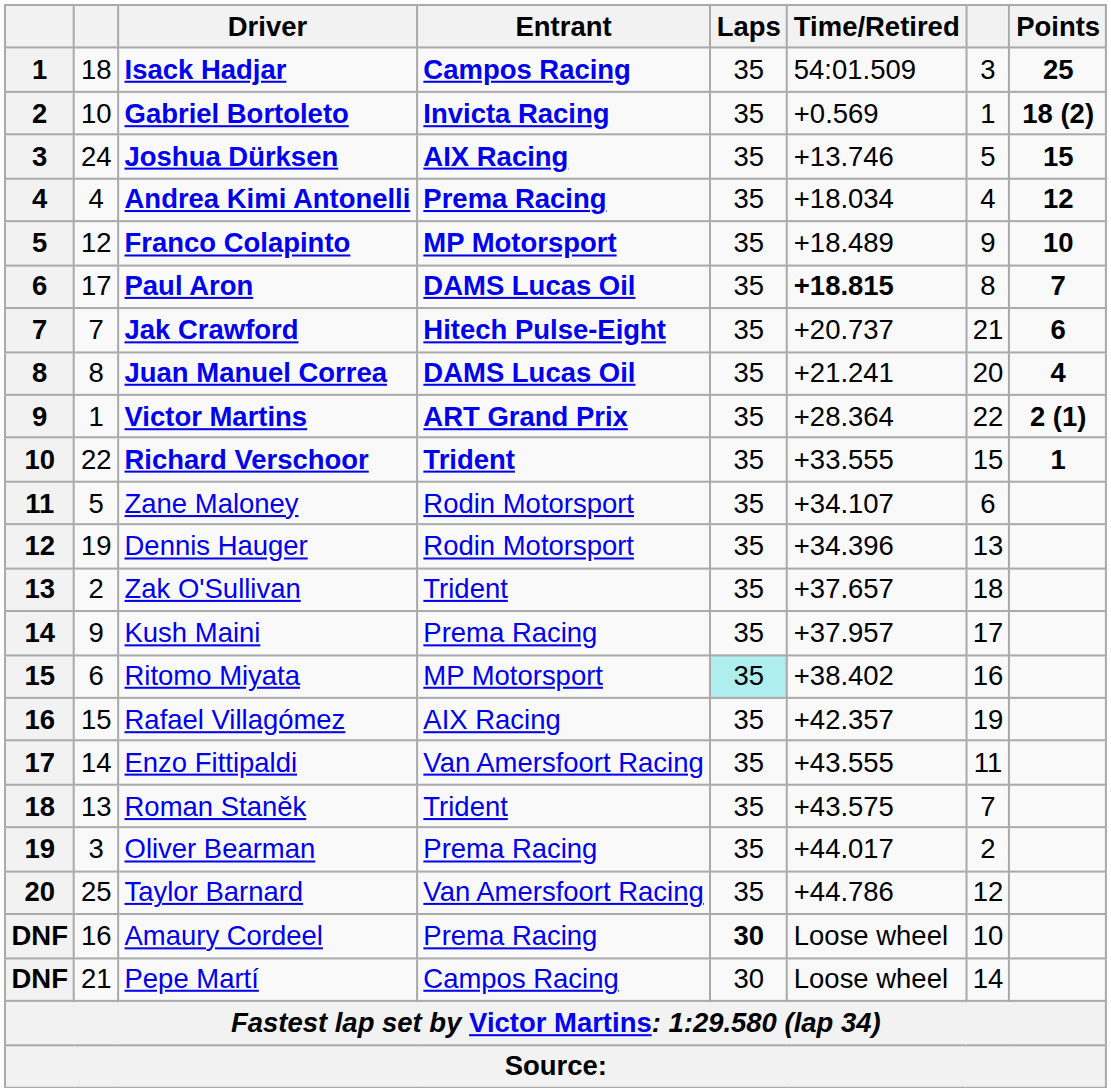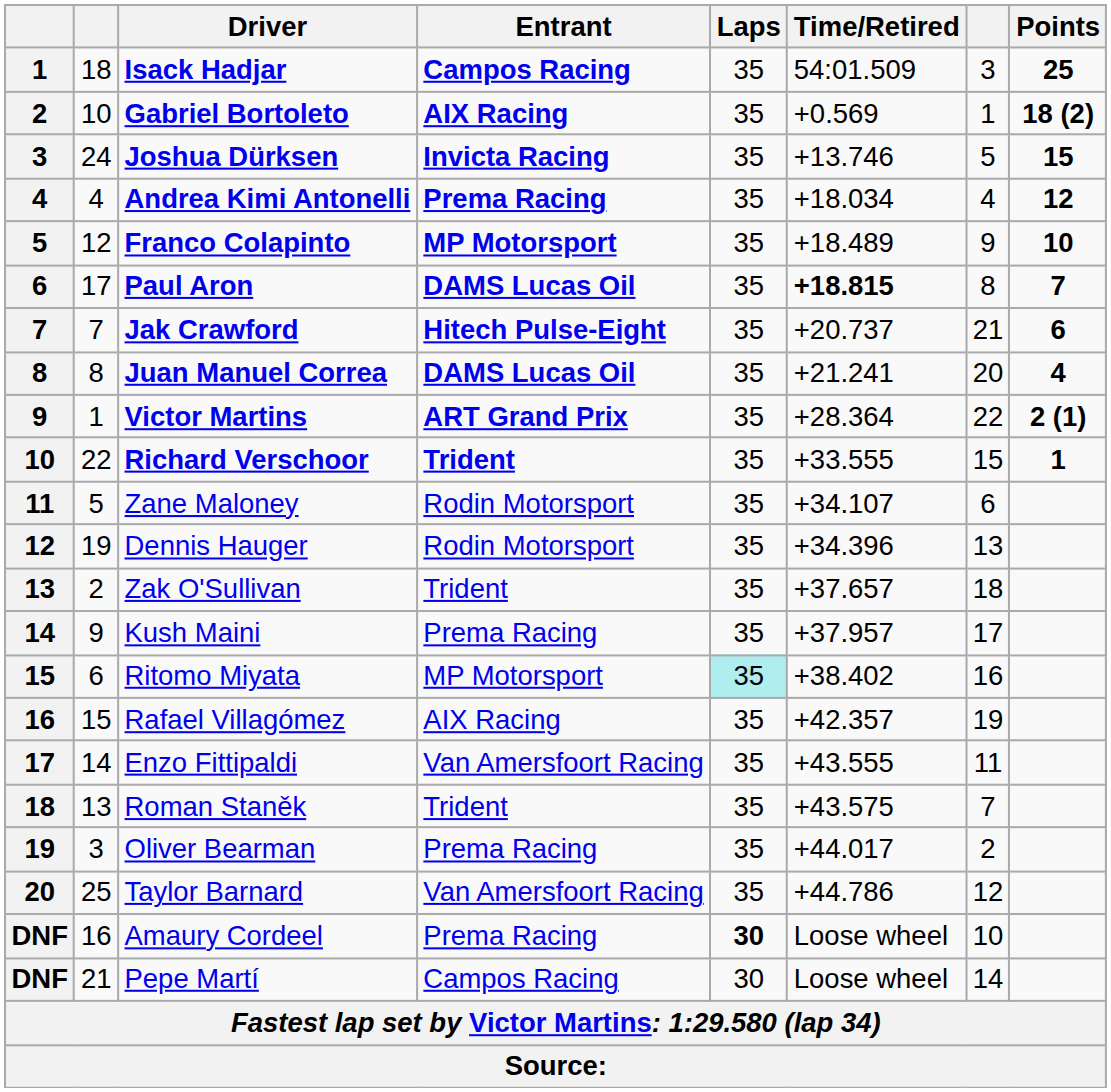Gabriel Bortoleto | Entrant: Invicta Racing -> AIX Racing
Joshua Dürksen | Entrant: AIX Racing -> Invicta Racing
